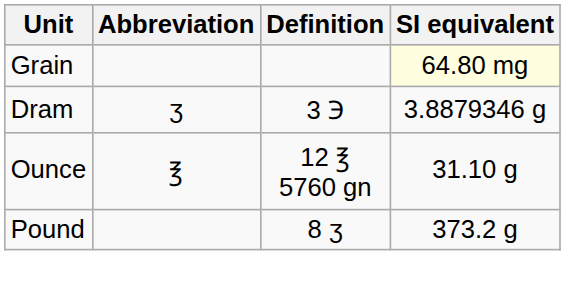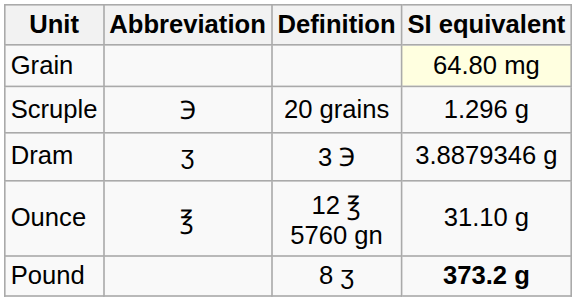+ row: Scruple | ℈ | 20 grains | 1.296 g
Pound | SI equivalent: normal -> bold
